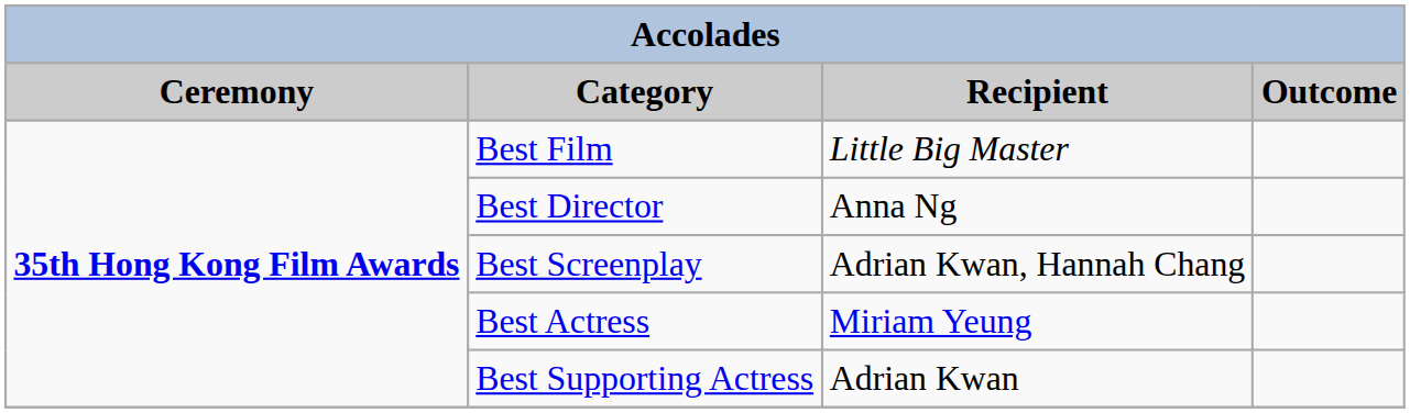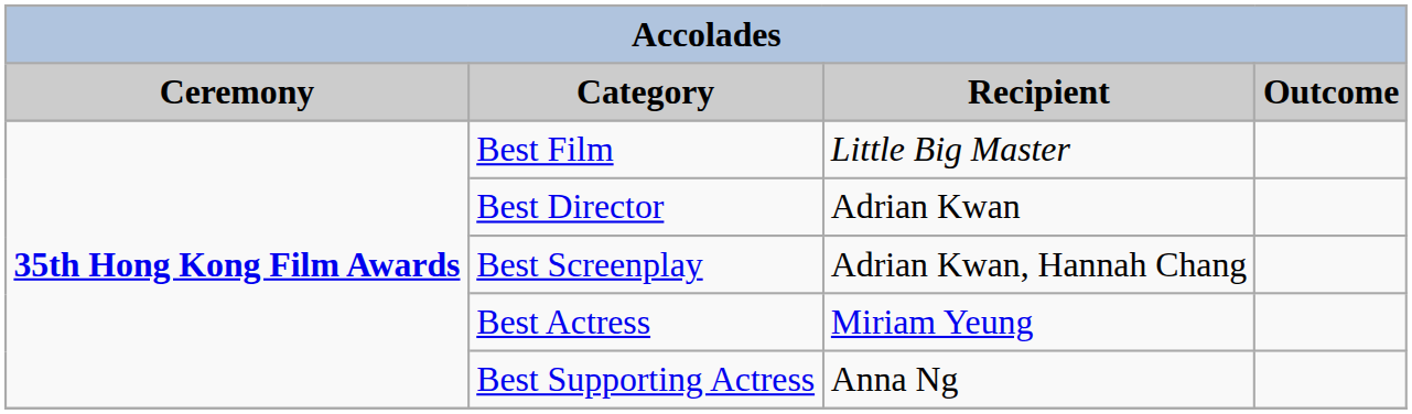Best Director | Recipient: Anna Ng -> Adrian Kwan
Best Supporting Actress | Recipient: Adrian Kwan -> Anna Ng
